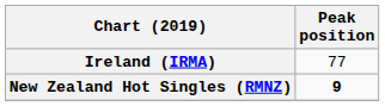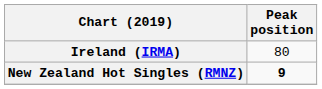Ireland (IRMA) | Peak position: 77 -> 80
